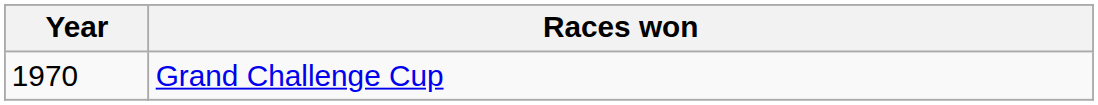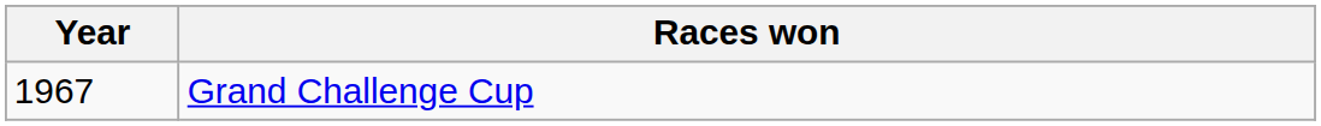Grand Challenge Cup | Year: 1970 -> 1967
